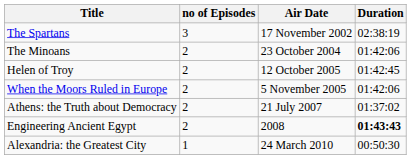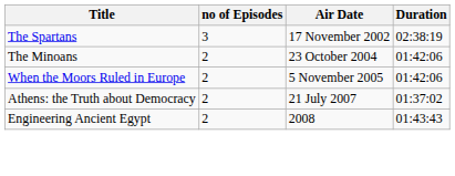- row: Helen of Troy | 2 | 12 October 2005 | 01:42:45
Engineering Ancient Egypt | Duration: bold -> normal
- row: Alexandria: the Greatest City | 1 | 24 March 2010 | 00:50:30
